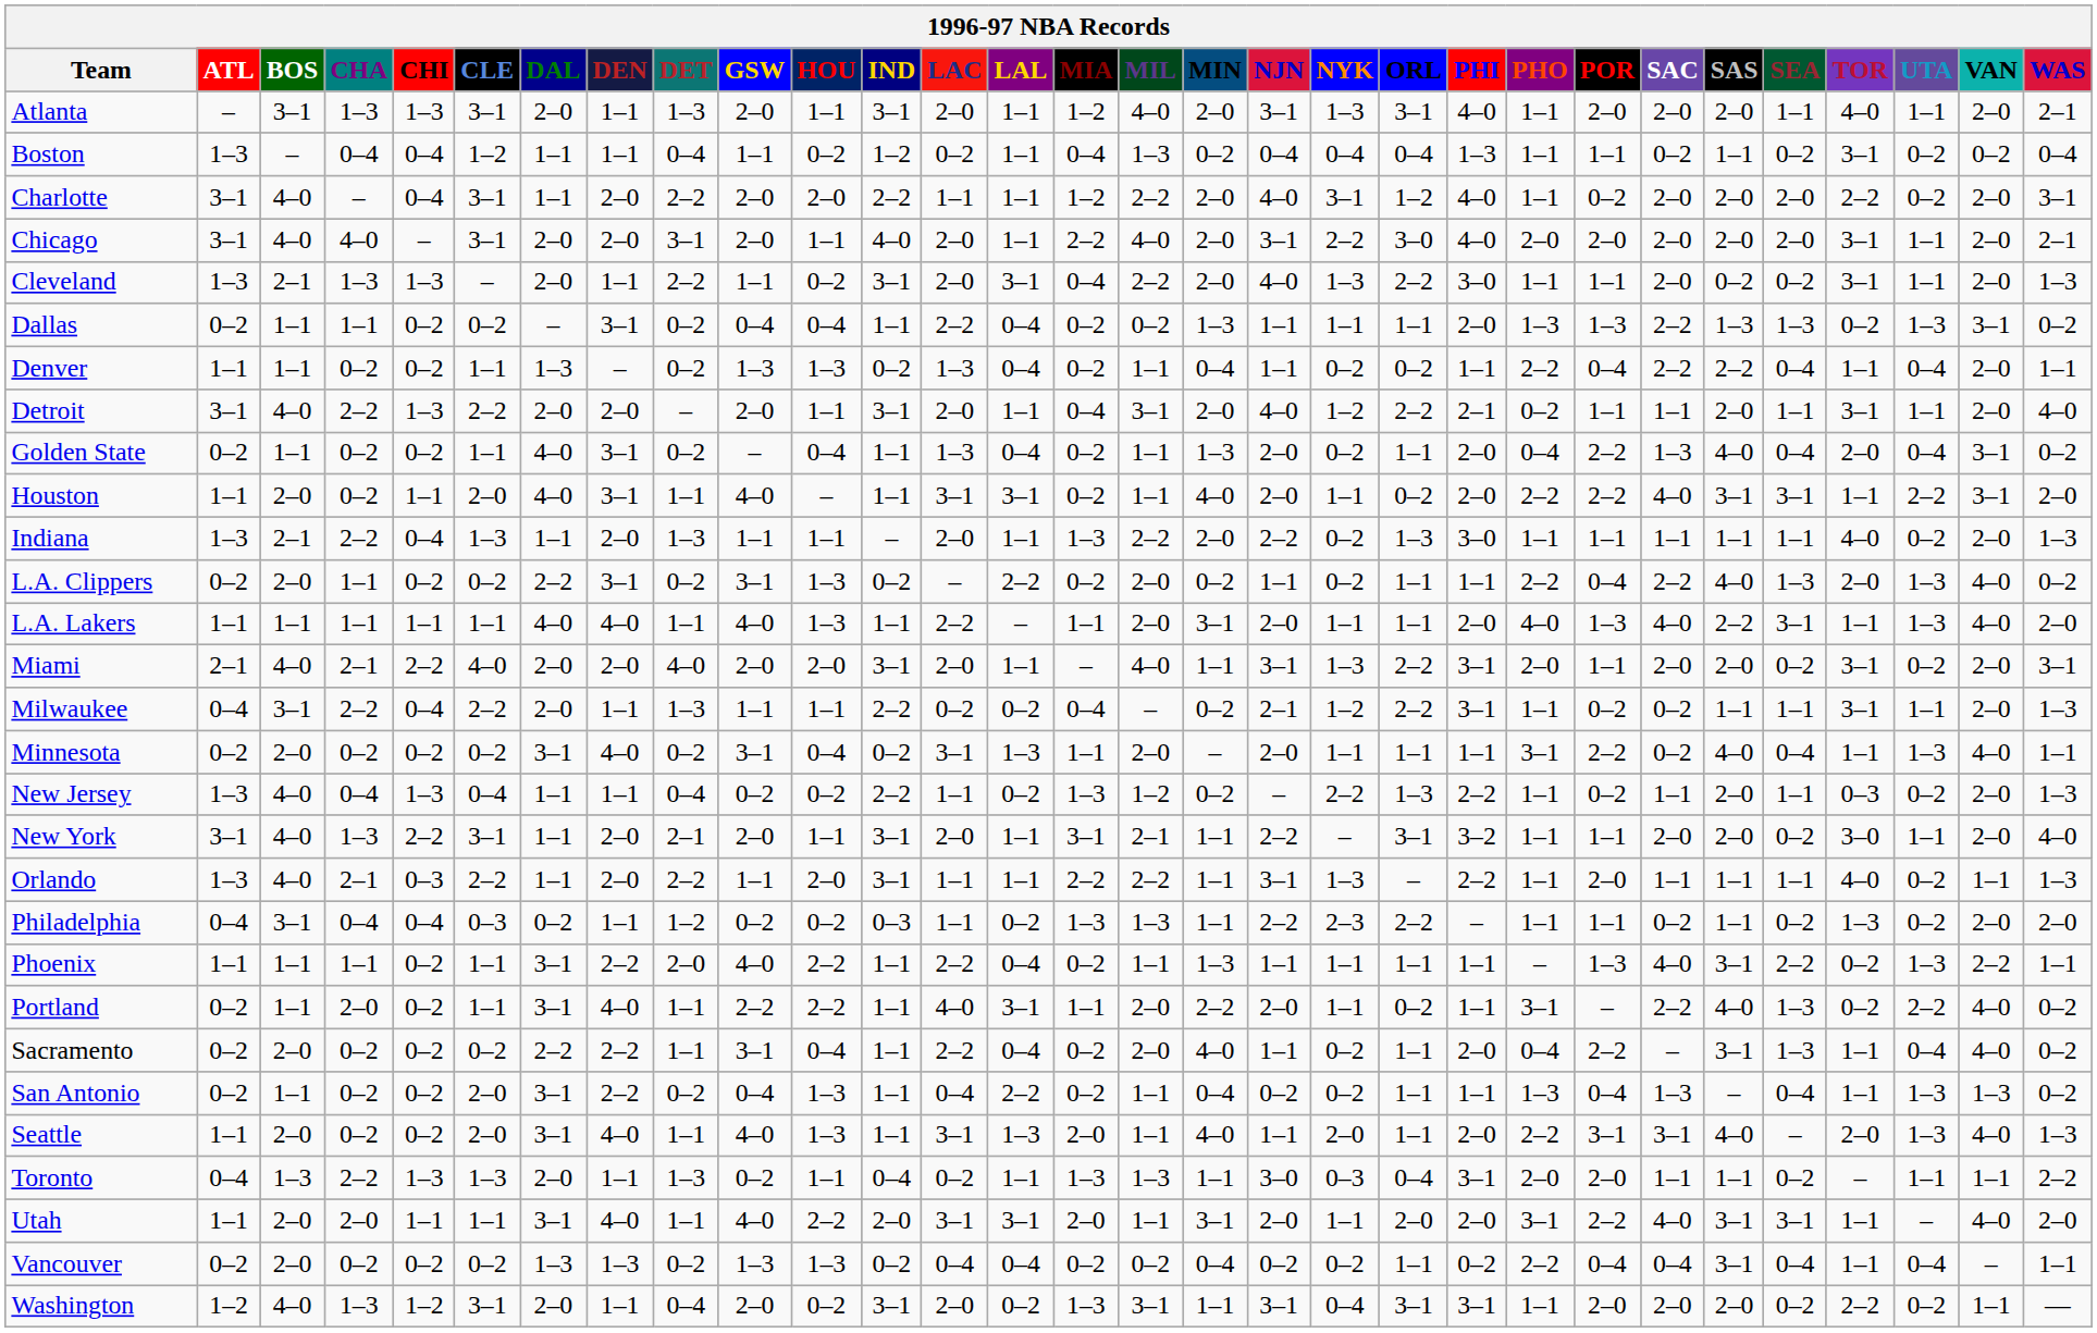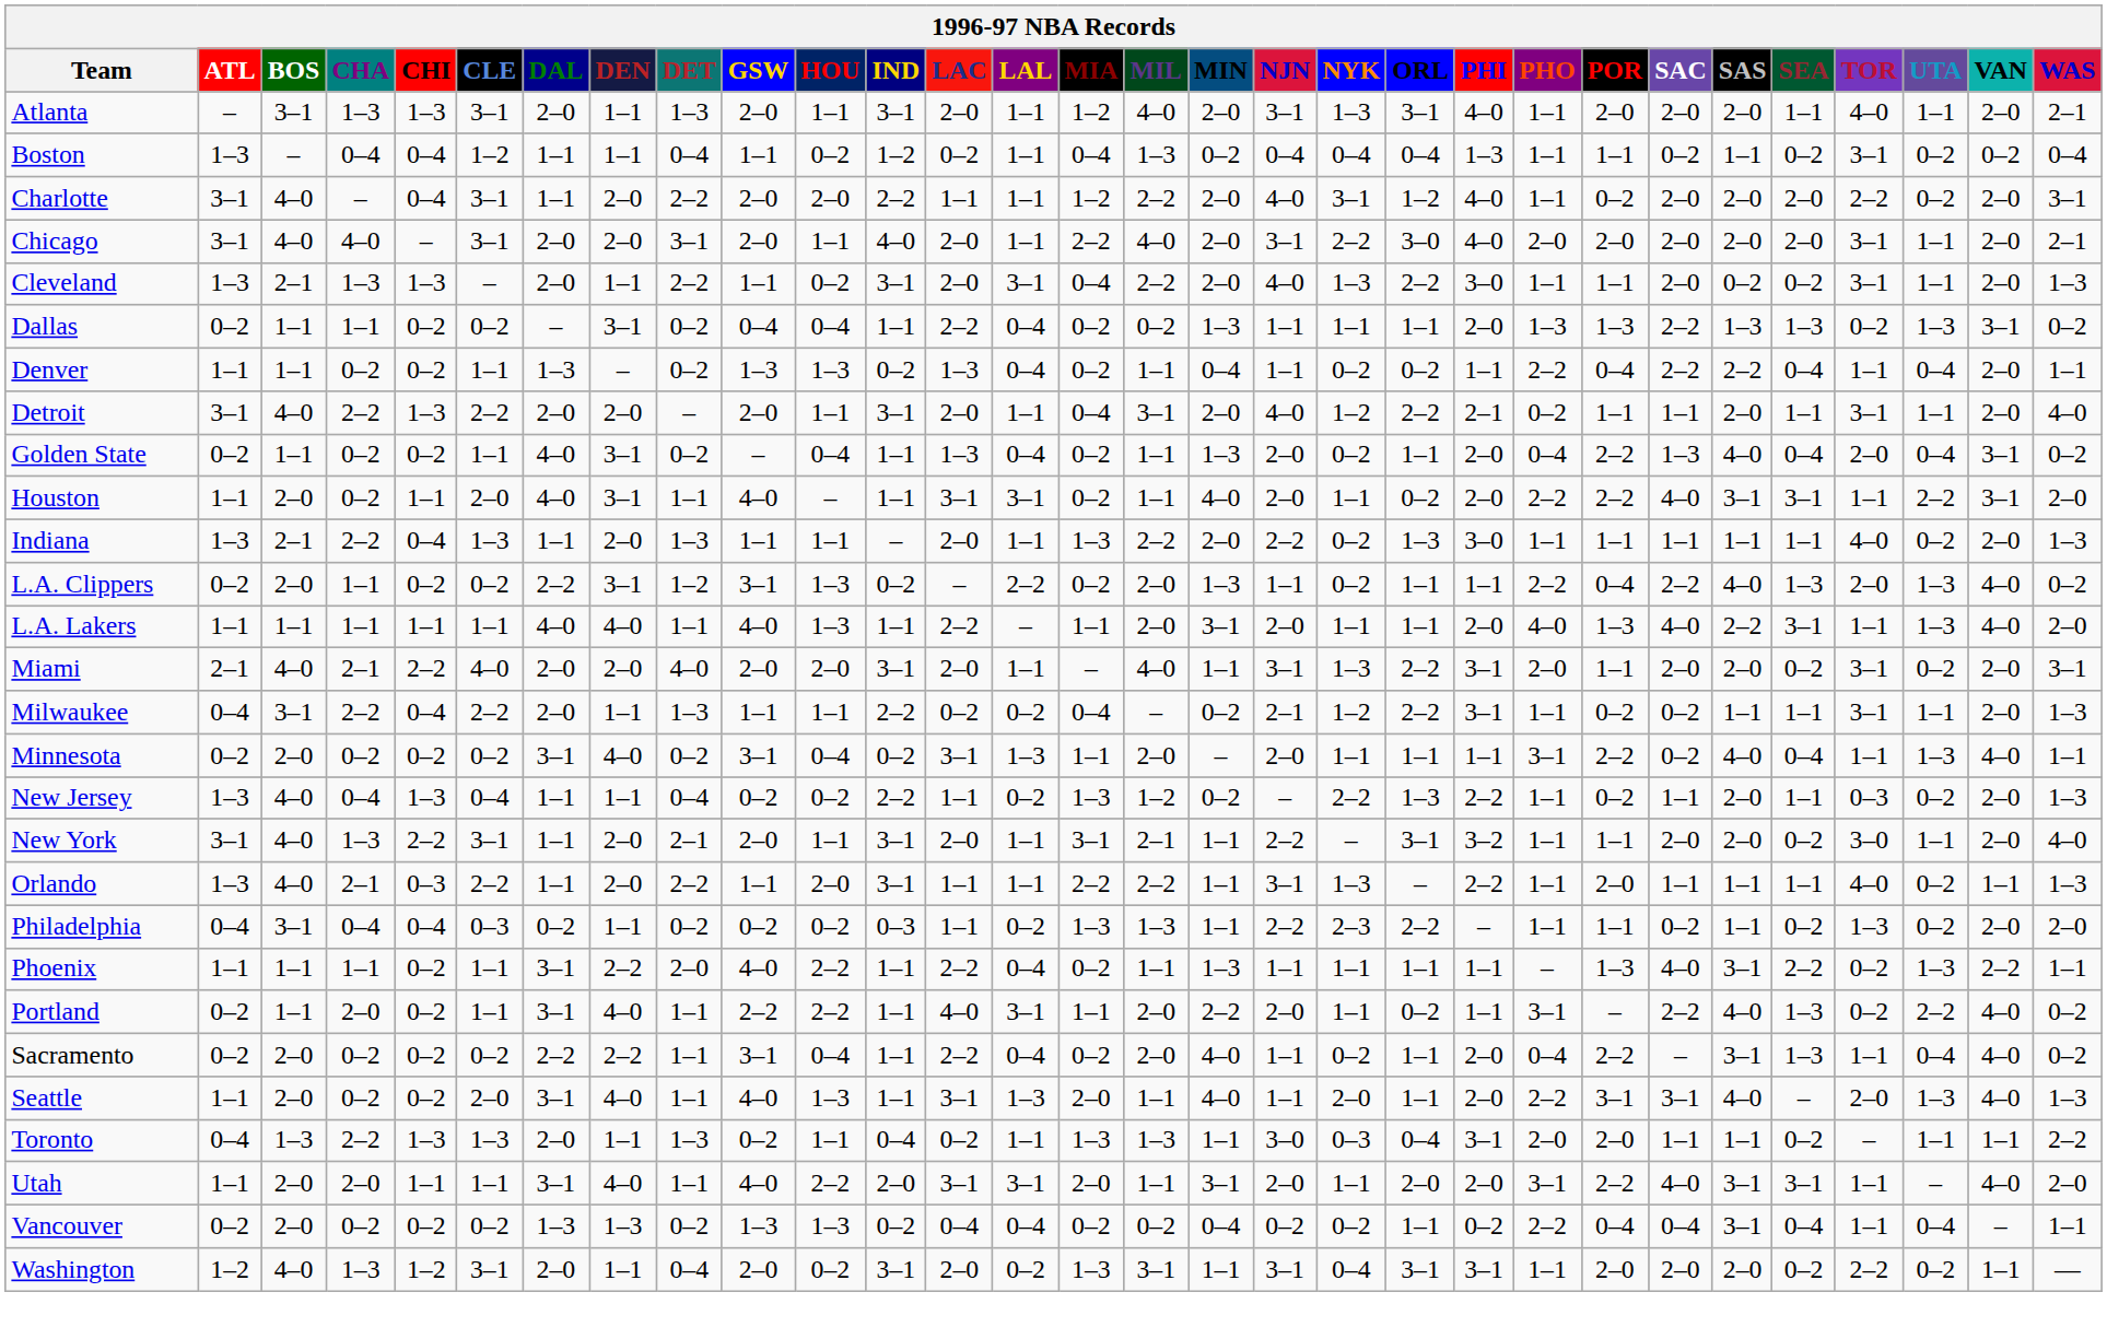L.A. Clippers | DET: 0–2 -> 1–2
L.A. Clippers | MIN: 0–2 -> 1–3
Philadelphia | DET: 1–2 -> 0–2
- row: San Antonio | 0–2 | 1–1 | 0–2 | 0–2 | 2–0 | 3–1 | 2–2 | 0–2 | 0–4 | 1–3 | 1–1 | 0–4 | 2–2 | 0–2 | 1–1 | 0–4 | 0–2 | 0–2 | 1–1 | 1–1 | 1–3 | 0–4 | 1–3 | – | 0–4 | 1–1 | 1–3 | 1–3 | 0–2
